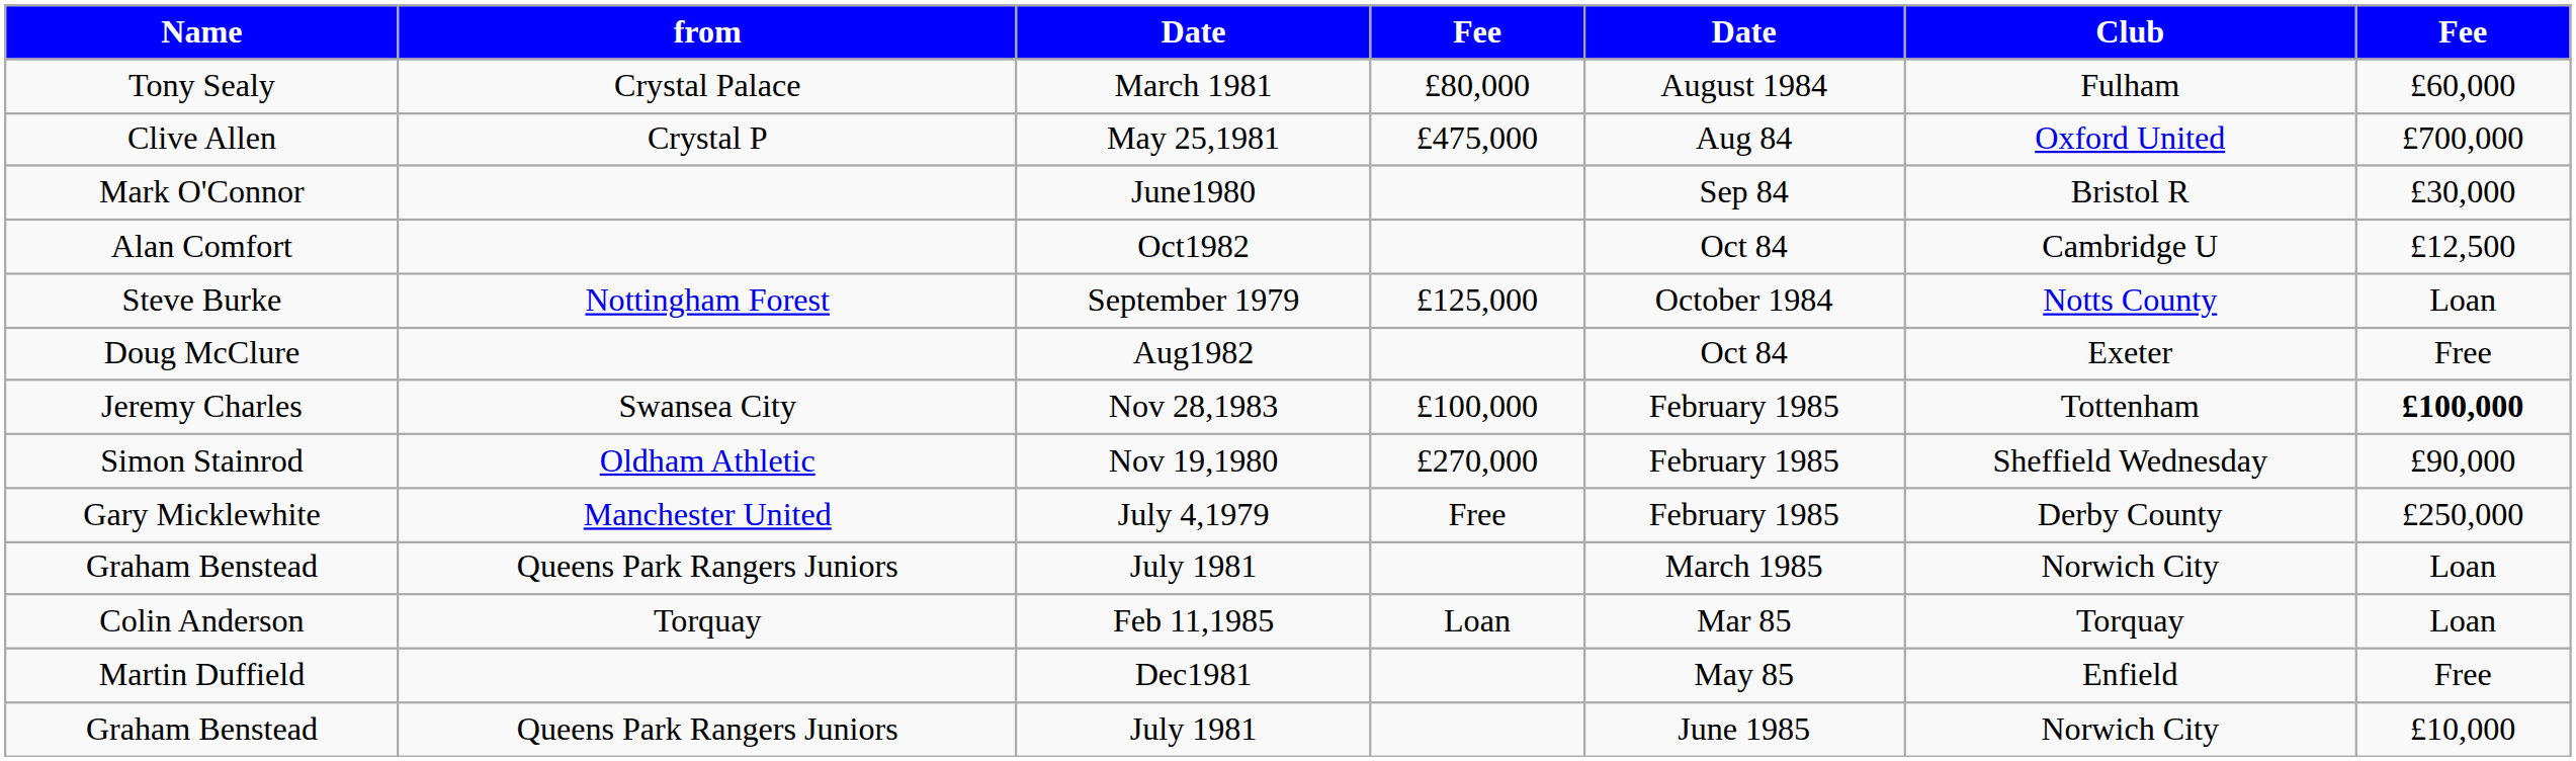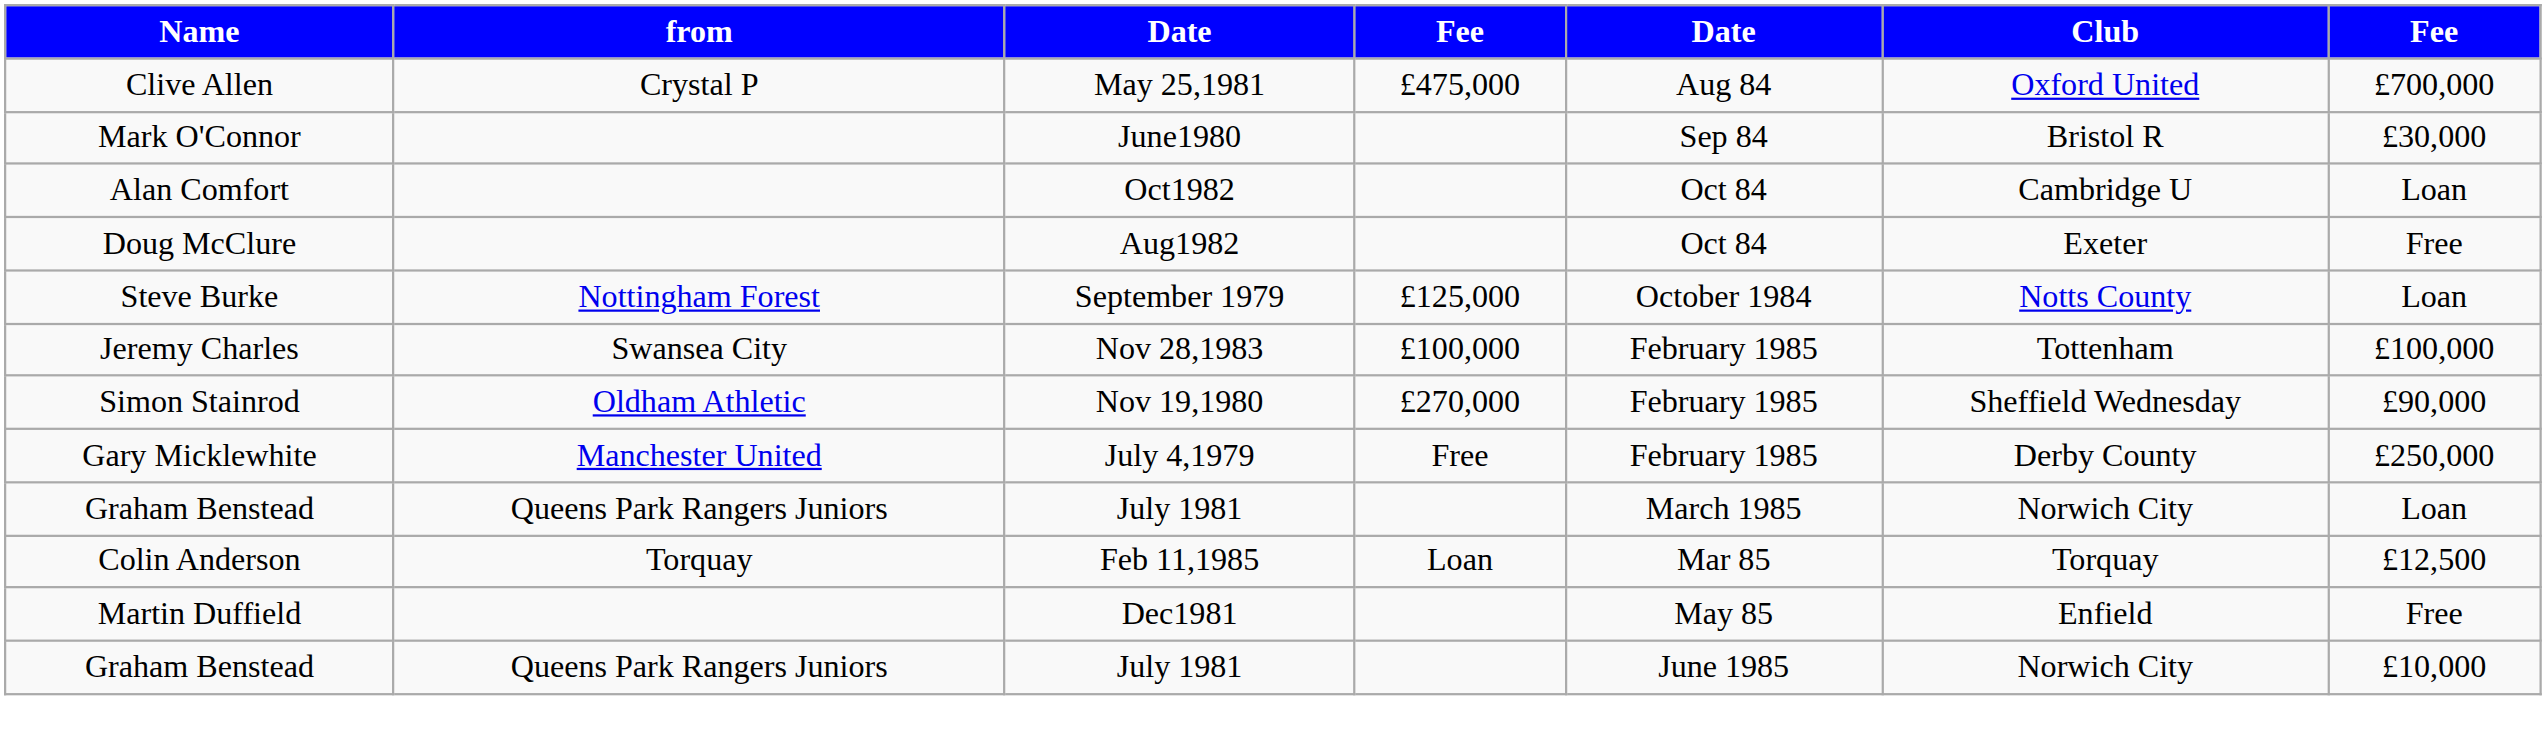- row: Tony Sealy | Crystal Palace | March 1981 | £80,000 | August 1984 | Fulham | £60,000
Alan Comfort | column 7: £12,500 -> Loan
rows swapped: Steve Burke <-> Doug McClure
Jeremy Charles | column 7: bold -> normal
Colin Anderson | column 7: Loan -> £12,500
